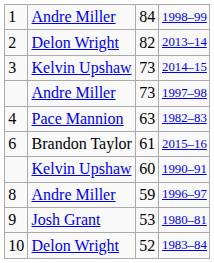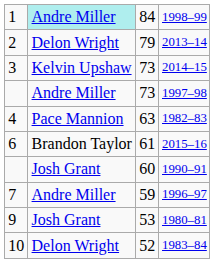1998–99 | column 2: no background -> paleturquoise background
2013–14 | column 3: 82 -> 79
1990–91 | column 2: Kelvin Upshaw -> Josh Grant
1996–97 | column 1: 8 -> 7
